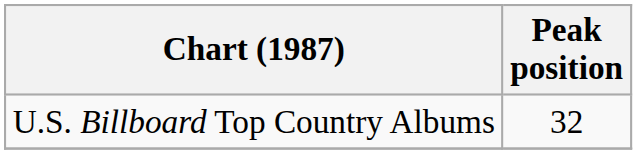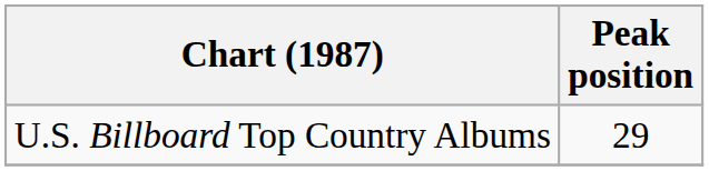U.S. Billboard Top Country Albums | Peak position: 32 -> 29
